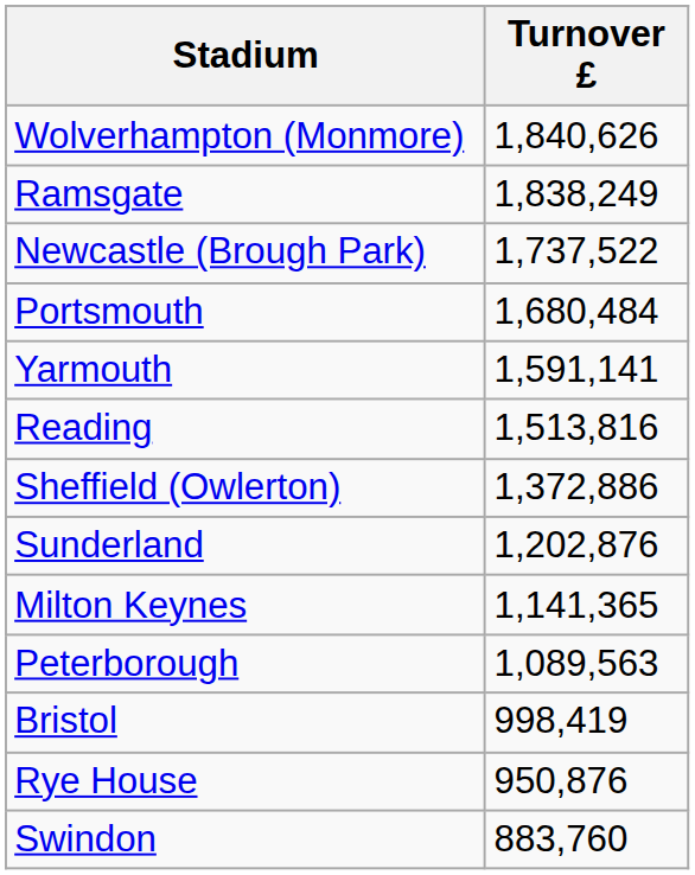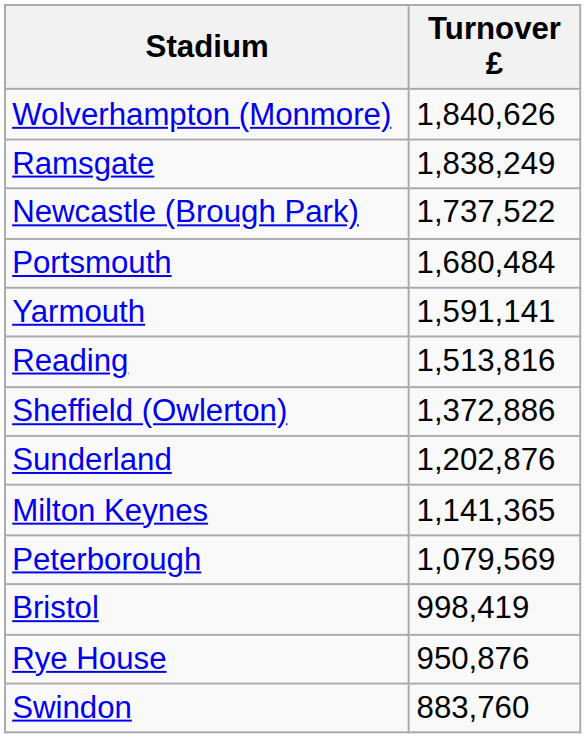Peterborough | Turnover £: 1,089,563 -> 1,079,569
